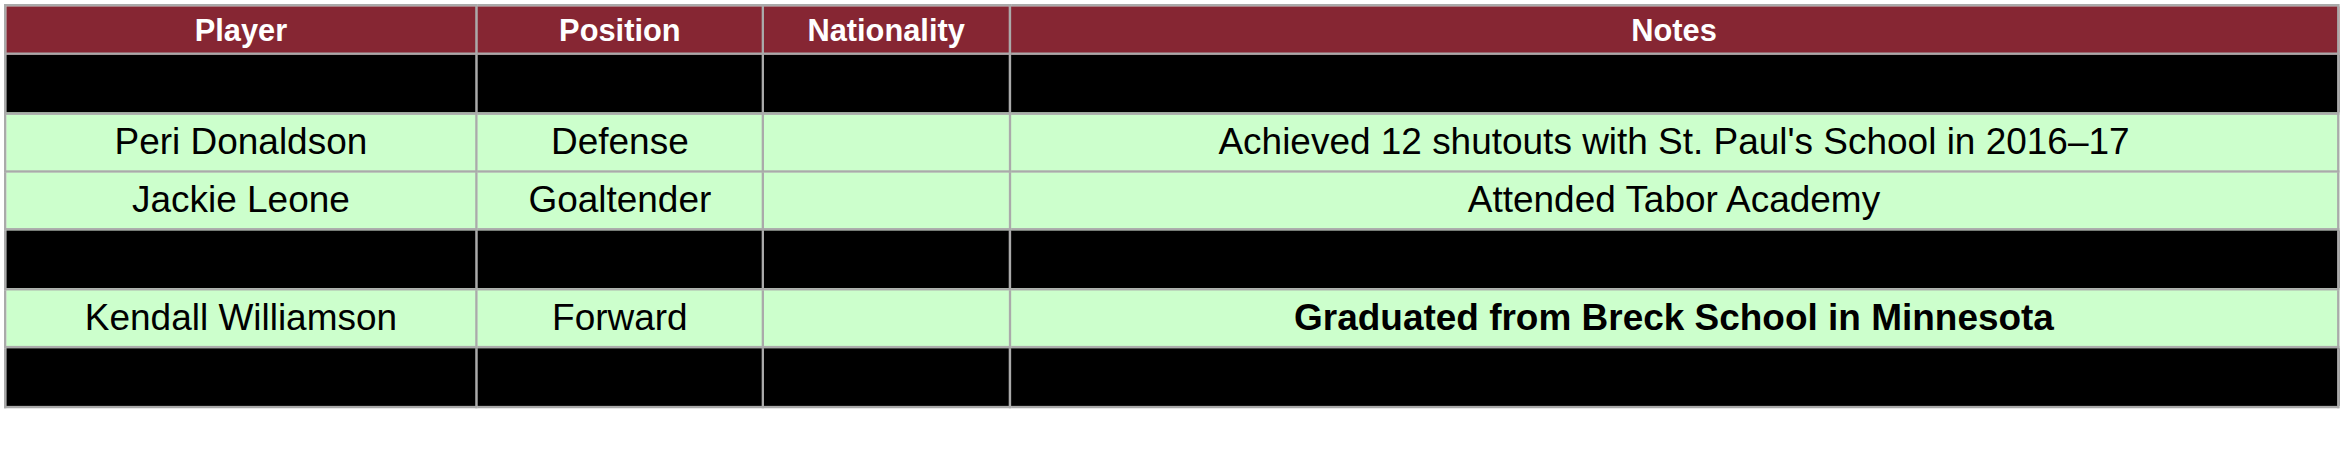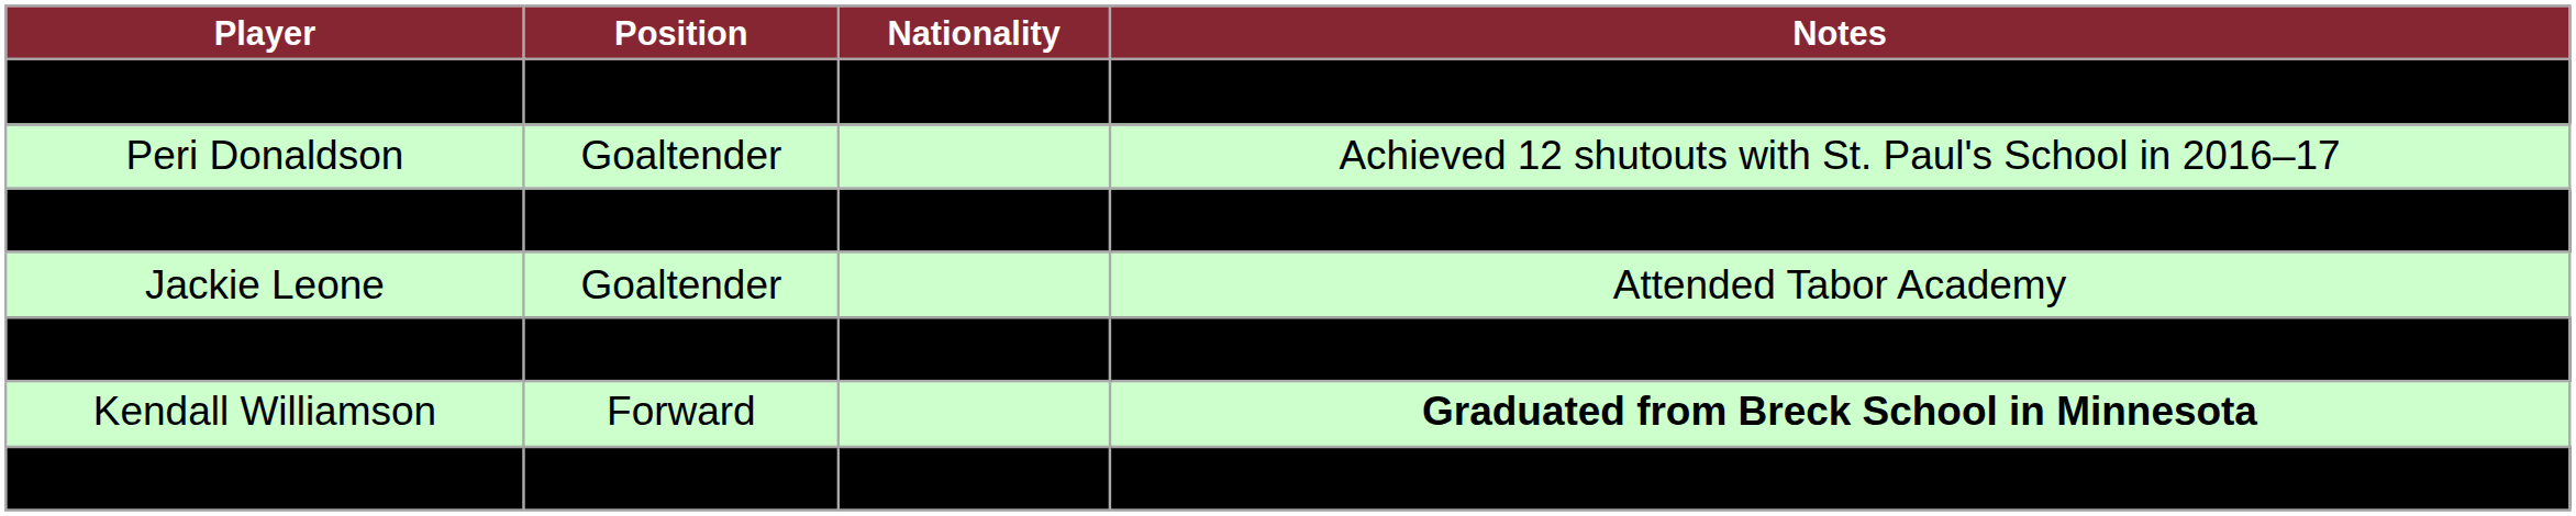Peri Donaldson | Position: Defense -> Goaltender
+ row: Coralie Larose | Forward | Played for the Nepean Wildcats in Ontario
Shelby Wood | Position: Goaltender -> Defense
